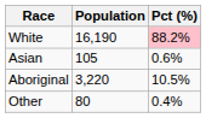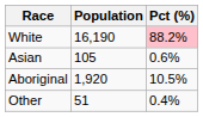Aboriginal | Population: 3,220 -> 1,920
Other | Population: 80 -> 51
